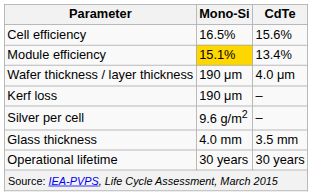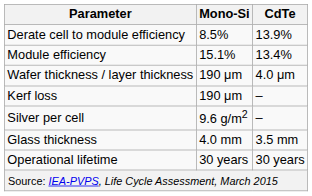- row: Cell efficiency | 16.5% | 15.6%
+ row: Derate cell to module efficiency | 8.5% | 13.9%
Module efficiency | Mono-Si: gold background -> no background
